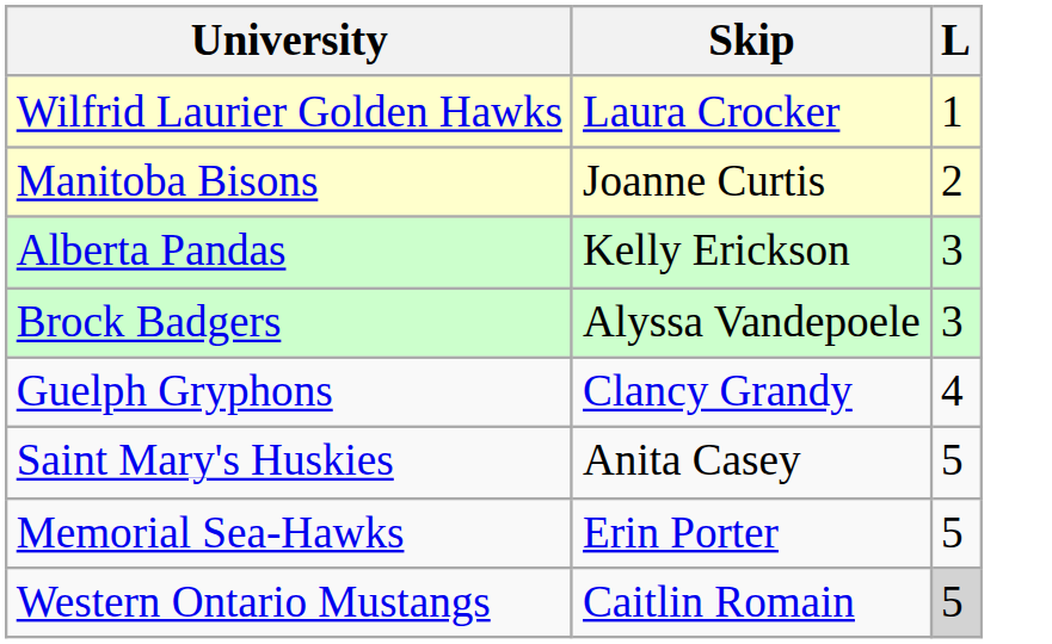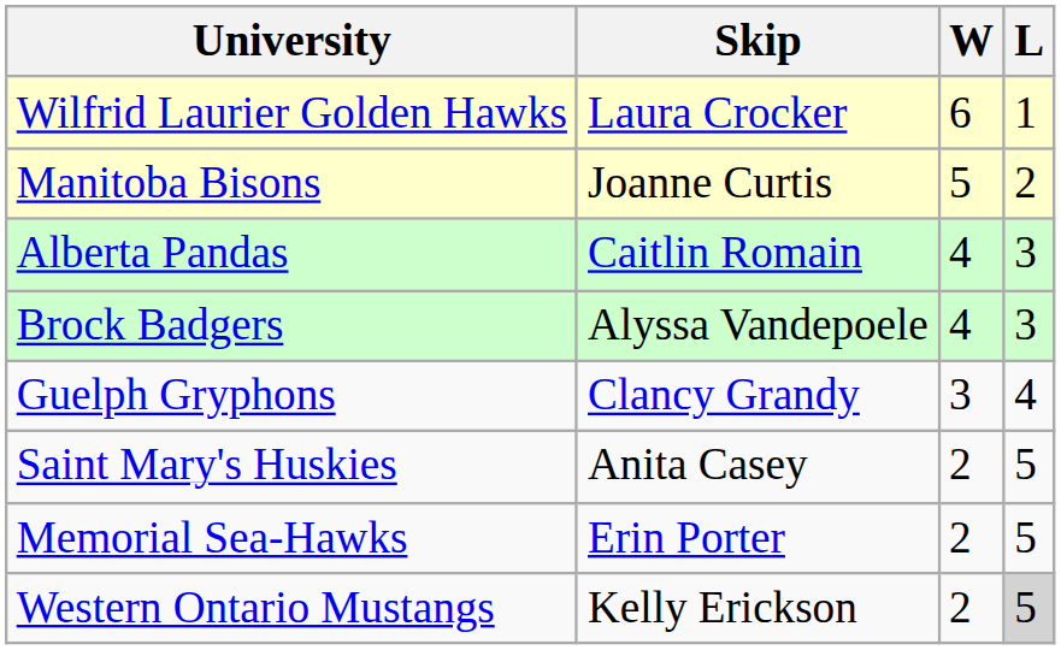+ column: W | 6 | 5 | 4 | 4 | 3 | 2 | 2 | 2
Alberta Pandas | Skip: Kelly Erickson -> Caitlin Romain
Western Ontario Mustangs | Skip: Caitlin Romain -> Kelly Erickson
